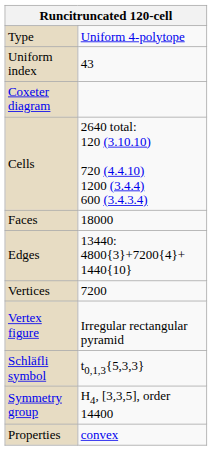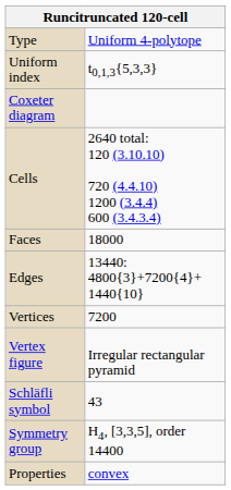Uniform index | column 2: 43 -> t0,1,3{5,3,3}
Schläfli symbol | column 2: t0,1,3{5,3,3} -> 43
